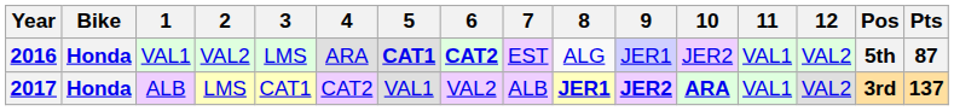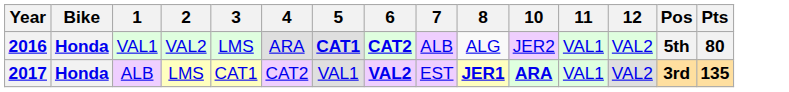- column: 9 | JER1 | JER2
2016 | 7: EST -> ALB
2016 | Pts: 87 -> 80
2017 | 6: normal -> bold
2017 | 7: ALB -> EST
2017 | Pts: 137 -> 135
